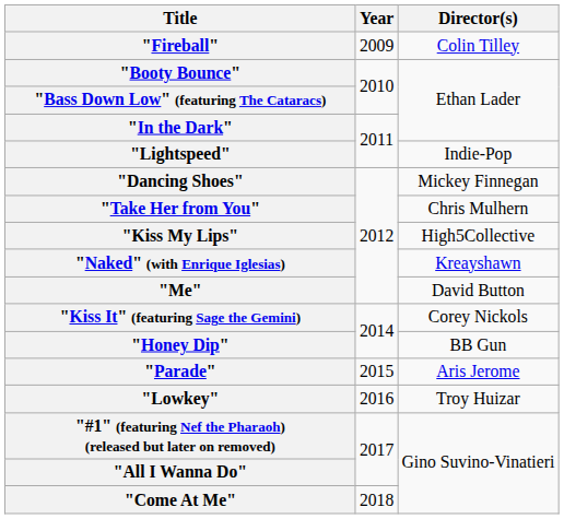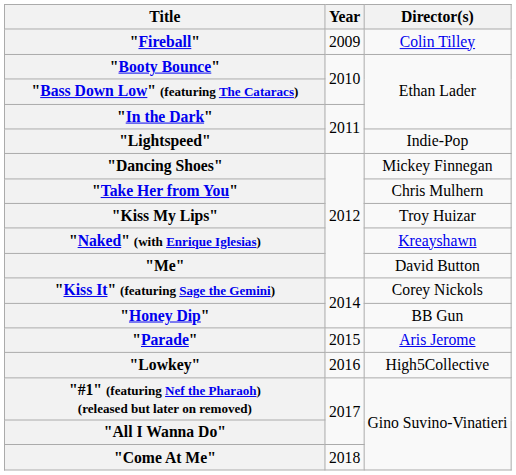"Kiss My Lips" | Director(s): High5Collective -> Troy Huizar
"Lowkey" | Director(s): Troy Huizar -> High5Collective
